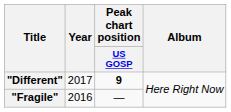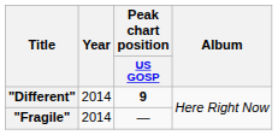"Different" | Year: 2017 -> 2014
"Fragile" | Year: 2016 -> 2014
